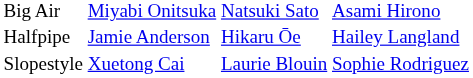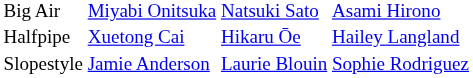Halfpipe | column 2: Jamie Anderson -> Xuetong Cai
Slopestyle | column 2: Xuetong Cai -> Jamie Anderson
